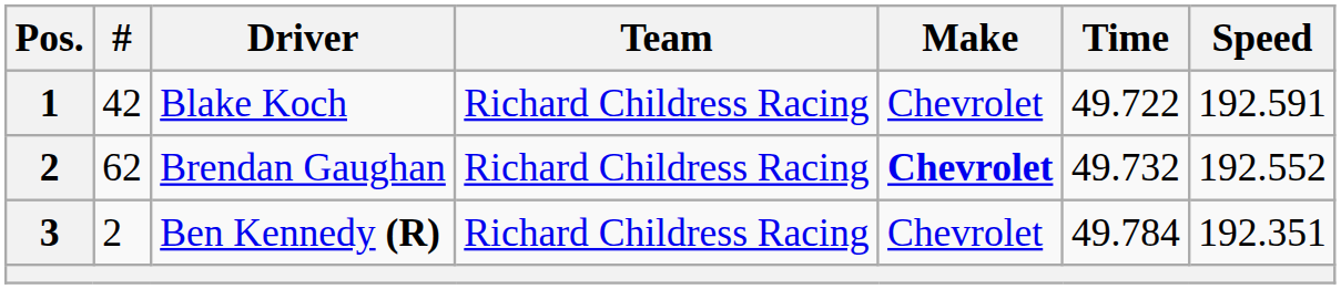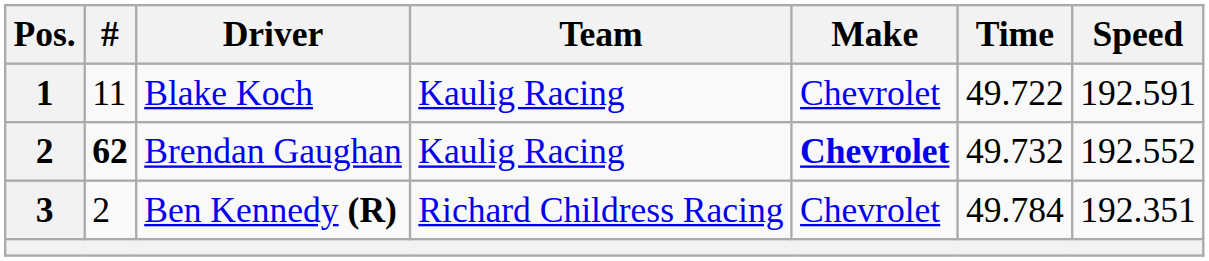Blake Koch | #: 42 -> 11
Blake Koch | Team: Richard Childress Racing -> Kaulig Racing
Brendan Gaughan | #: normal -> bold
Brendan Gaughan | Team: Richard Childress Racing -> Kaulig Racing
